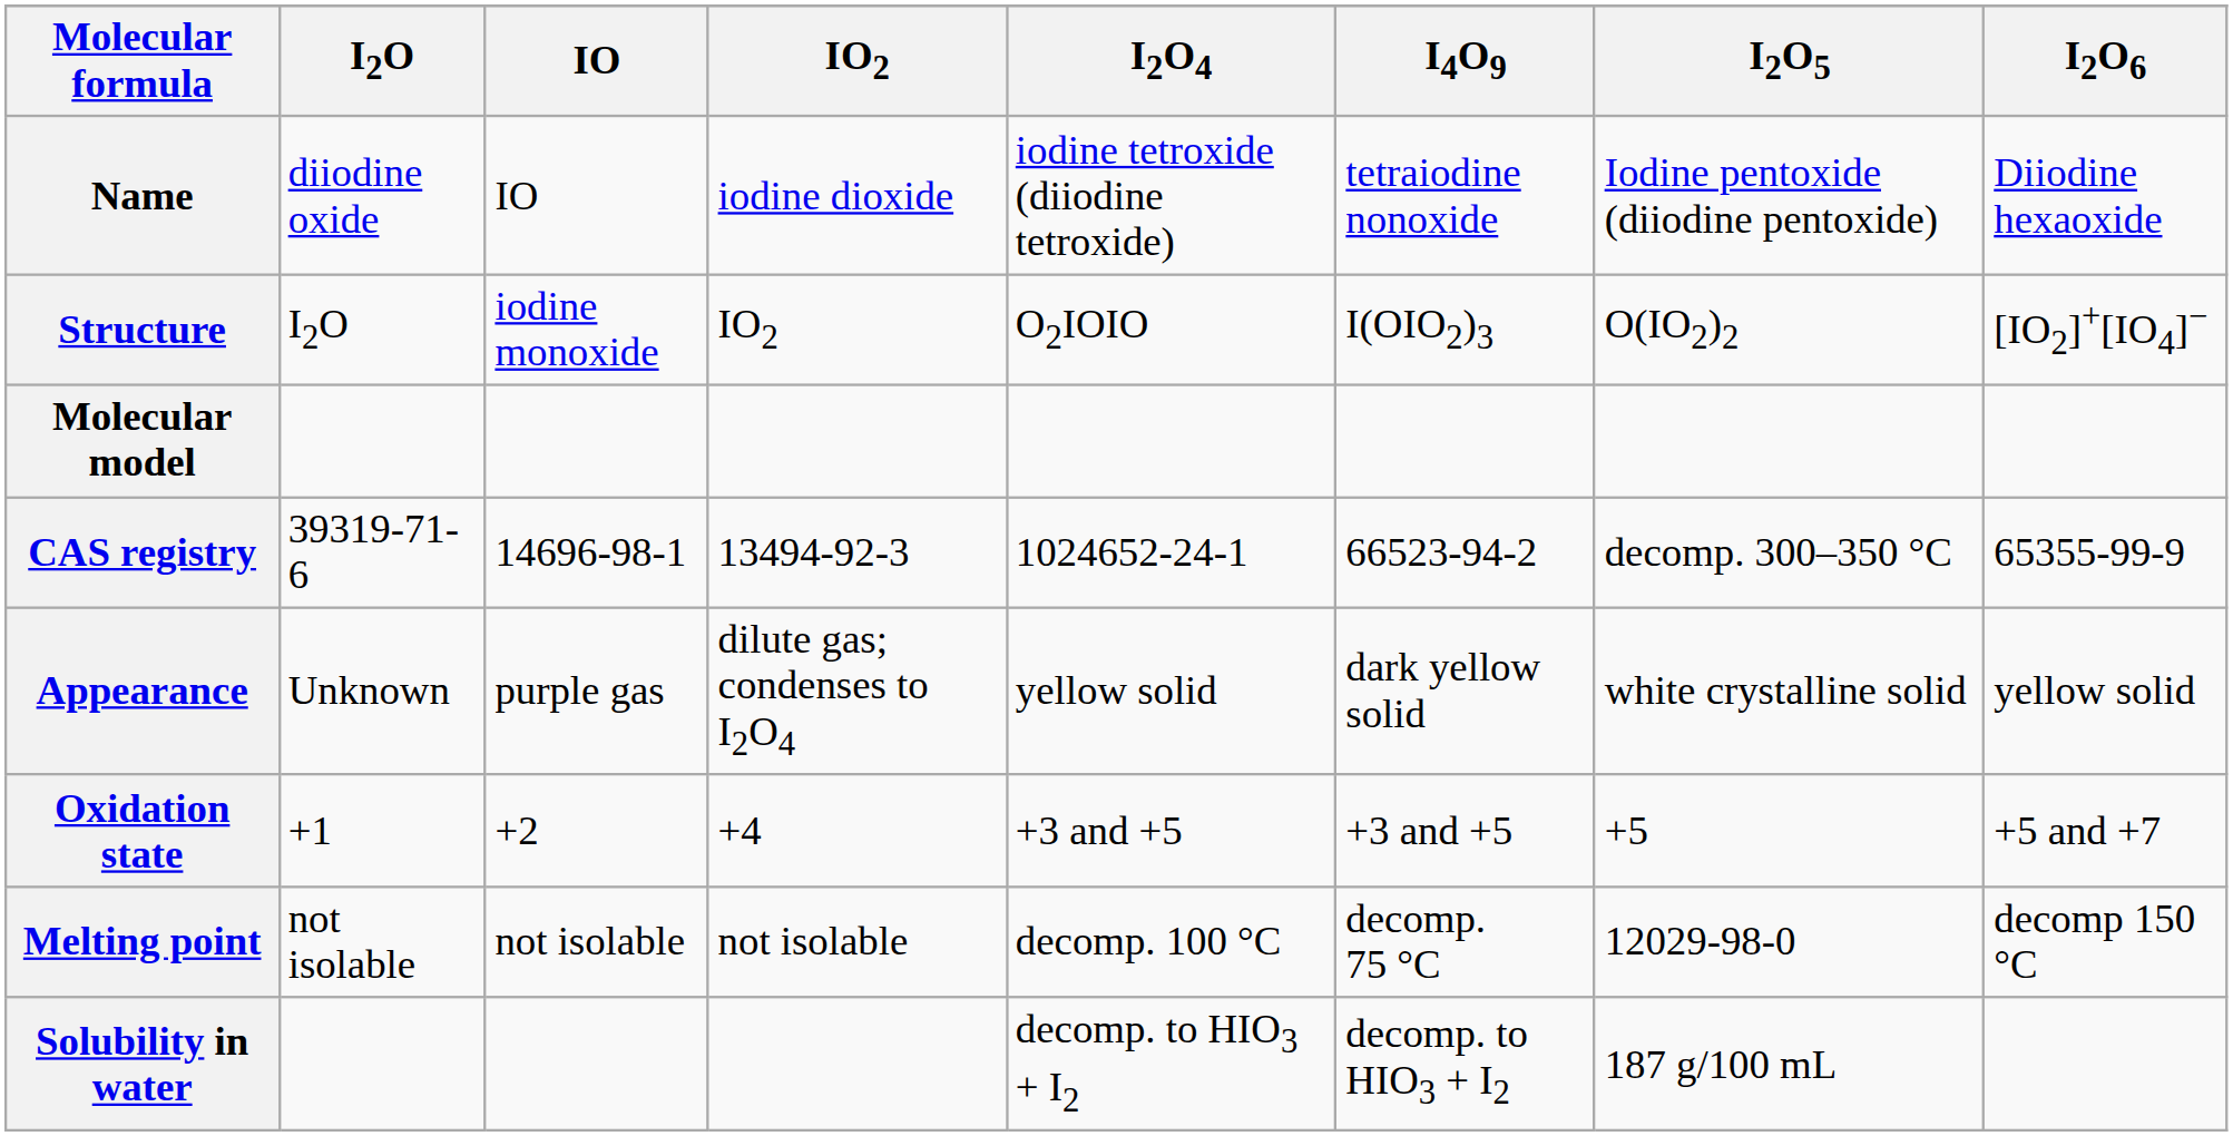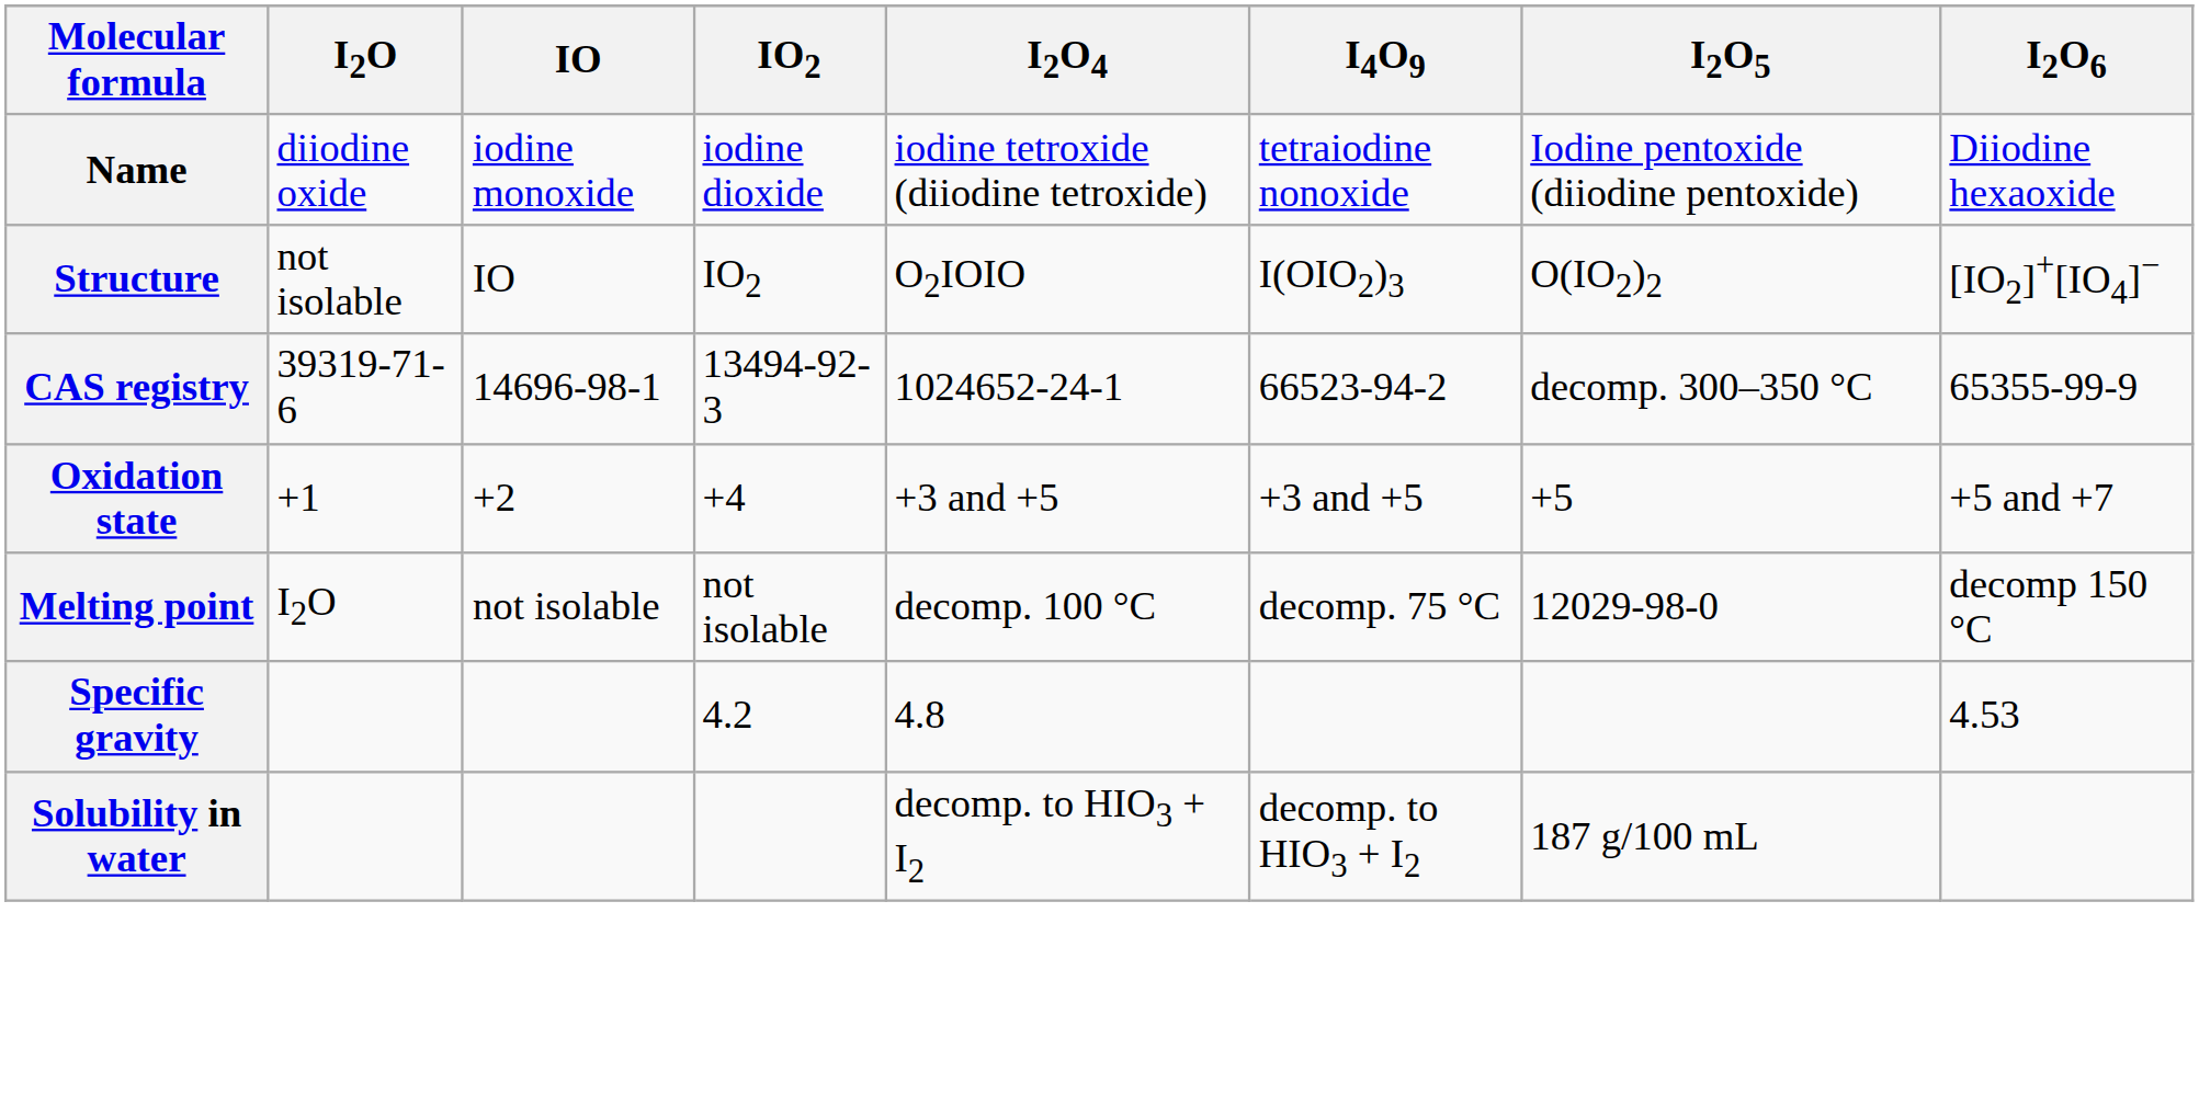Name | IO: IO -> iodine monoxide
Structure | I2O: I2O -> not isolable
Structure | IO: iodine monoxide -> IO
- row: Molecular model
- row: Appearance | Unknown | purple gas | dilute gas; condenses to I2O4 | yellow solid | dark yellow solid | white crystalline solid | yellow solid
Melting point | I2O: not isolable -> I2O
+ row: Specific gravity | 4.2 | 4.8 | 4.53
